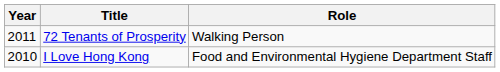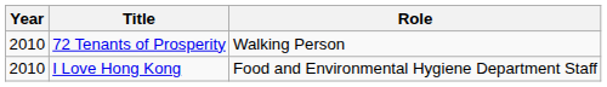72 Tenants of Prosperity | Year: 2011 -> 2010
